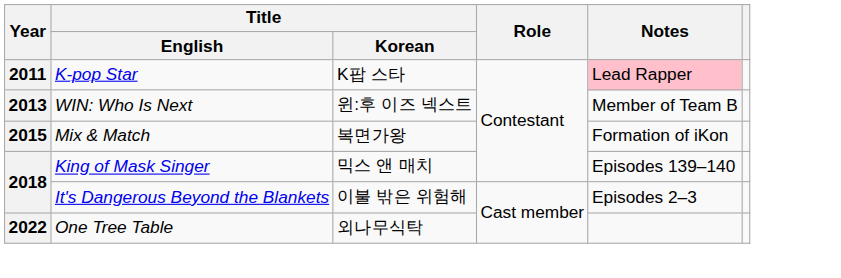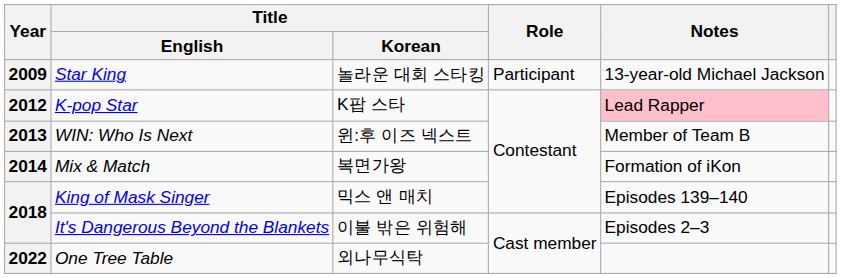+ row: 2009 | Star King | 놀라운 대회 스타킹 | Participant | 13-year-old Michael Jackson
K-pop Star | Year: 2011 -> 2012
Mix & Match | Year: 2015 -> 2014
